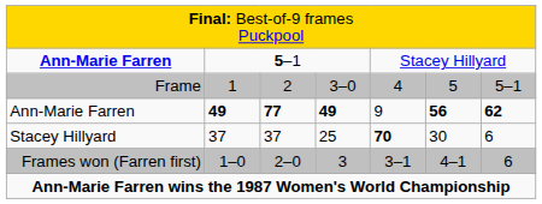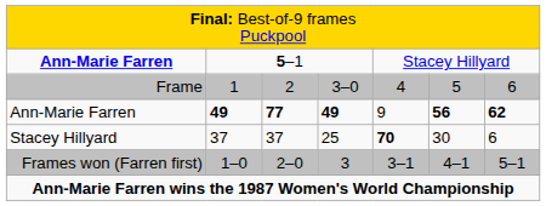1 | column 7: 5–1 -> 6
1–0 | column 7: 6 -> 5–1
